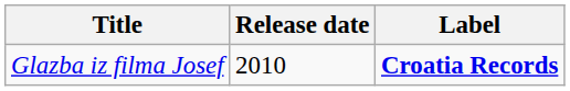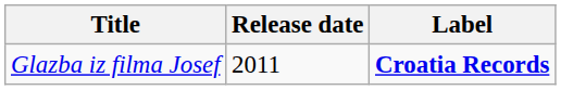Glazba iz filma Josef | Release date: 2010 -> 2011
